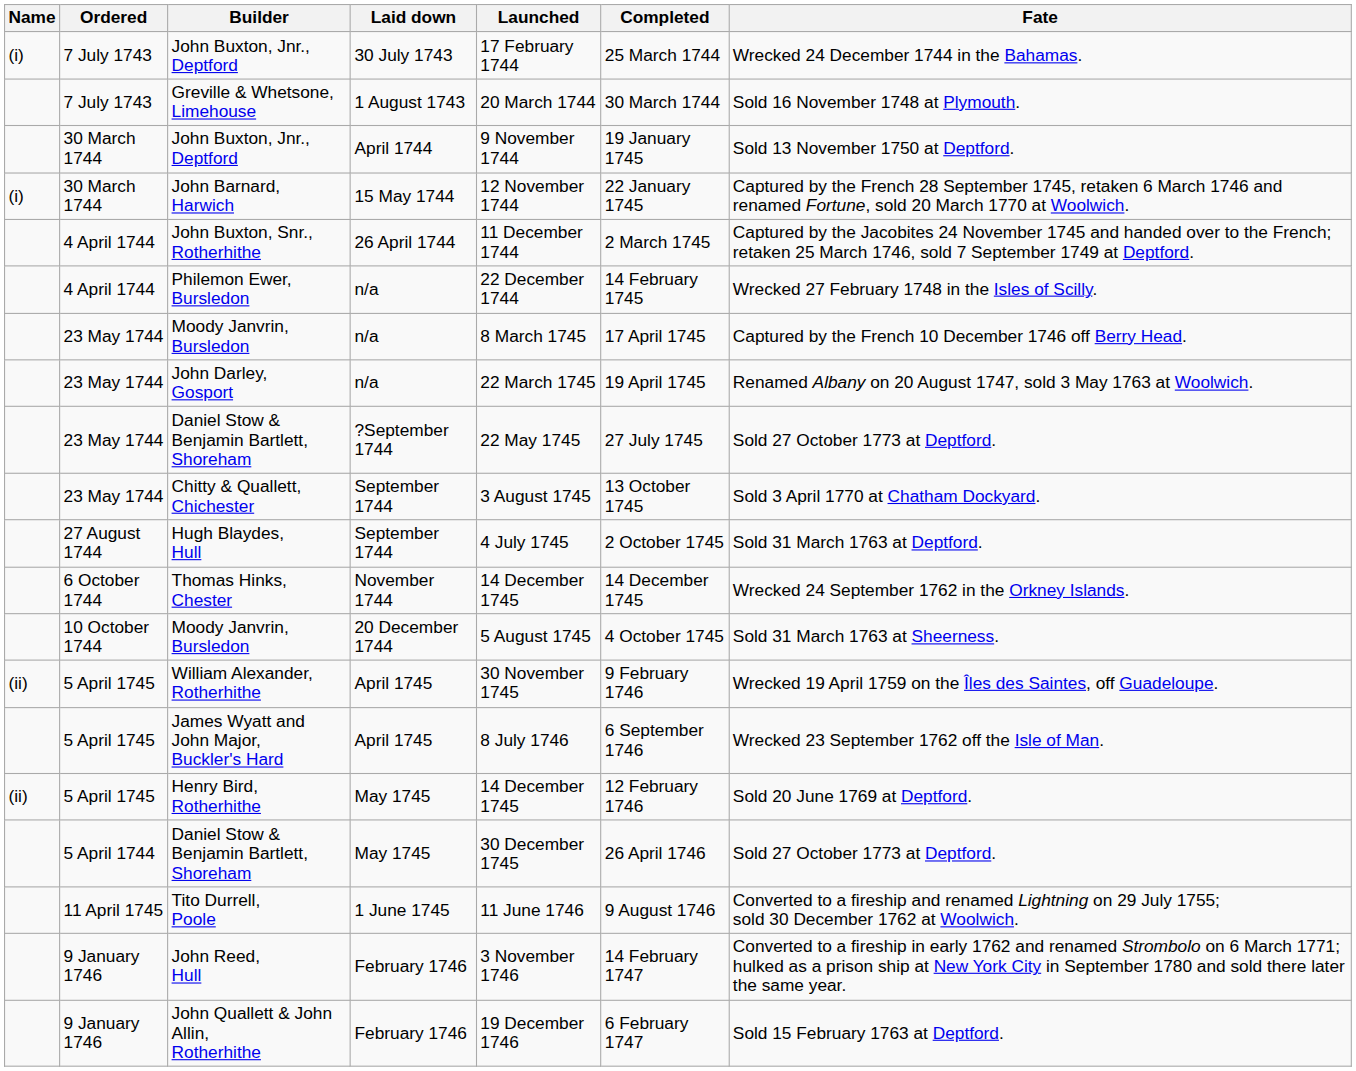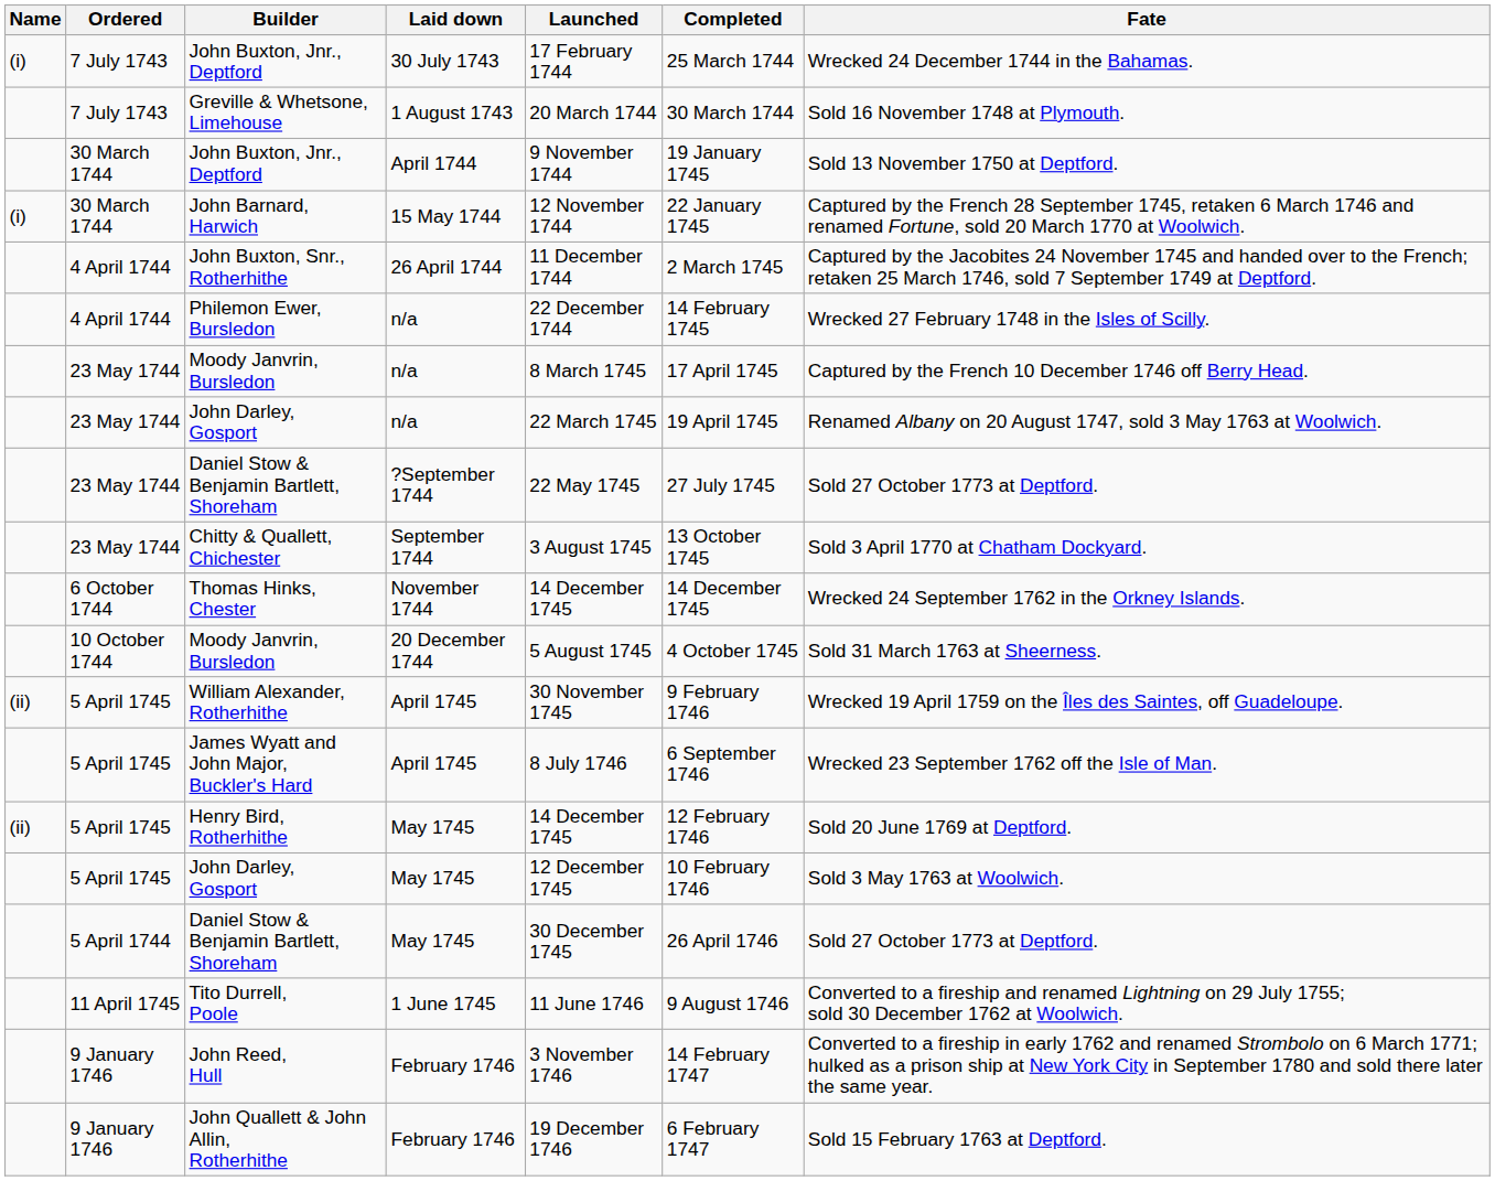- row: 27 August 1744 | Hugh Blaydes, Hull | September 1744 | 4 July 1745 | 2 October 1745 | Sold 31 March 1763 at Deptford.
+ row: 5 April 1745 | John Darley, Gosport | May 1745 | 12 December 1745 | 10 February 1746 | Sold 3 May 1763 at Woolwich.
